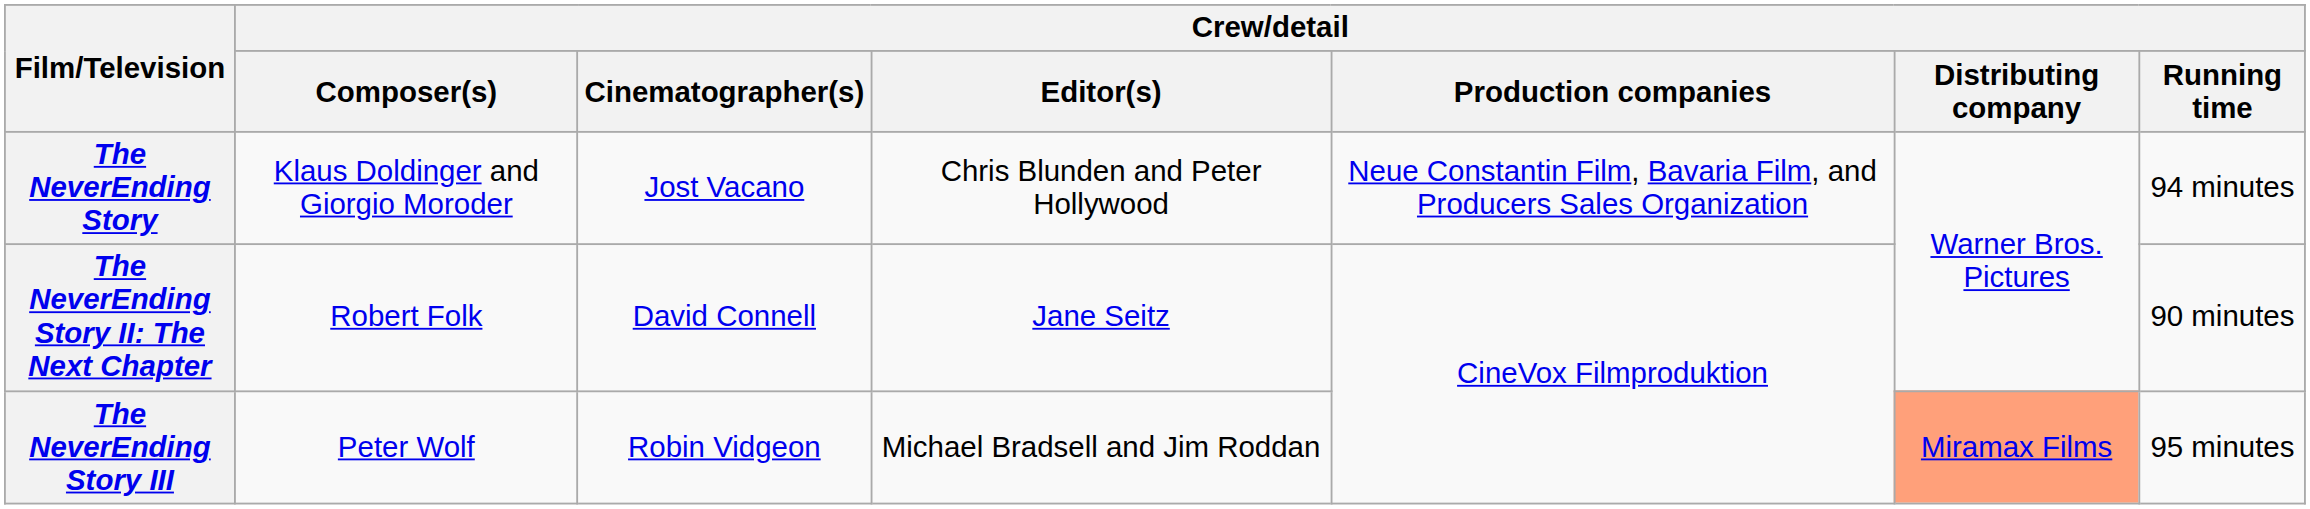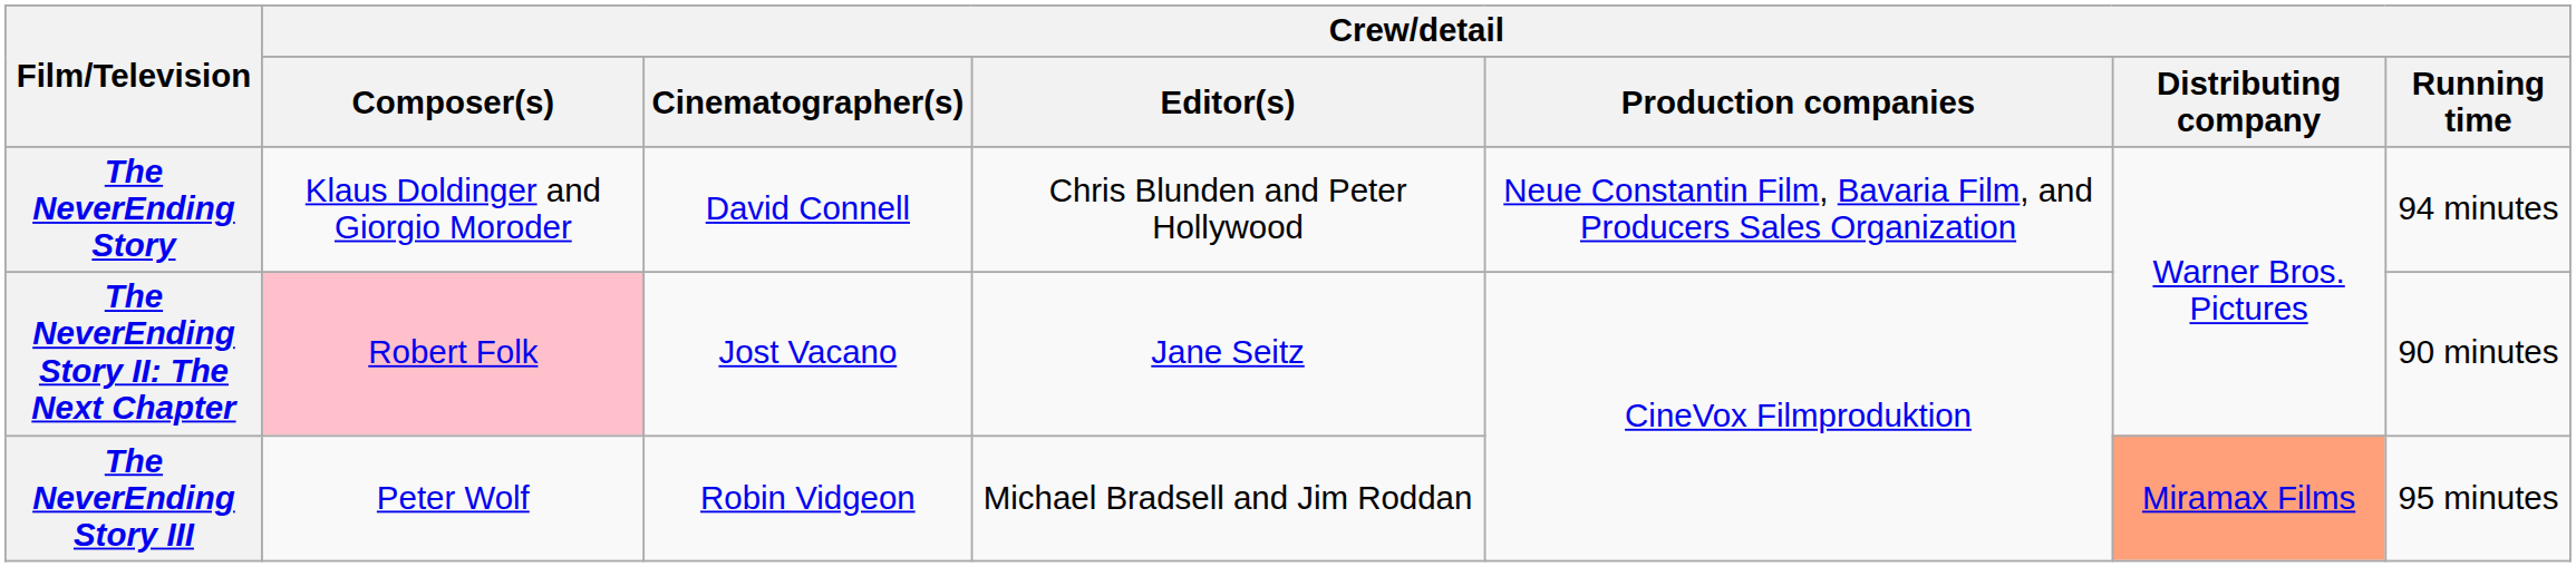The NeverEnding Story | Crew/detail / Cinematographer(s): Jost Vacano -> David Connell
The NeverEnding Story II: The Next Chapter | Crew/detail / Composer(s): no background -> pink background
The NeverEnding Story II: The Next Chapter | Crew/detail / Cinematographer(s): David Connell -> Jost Vacano
